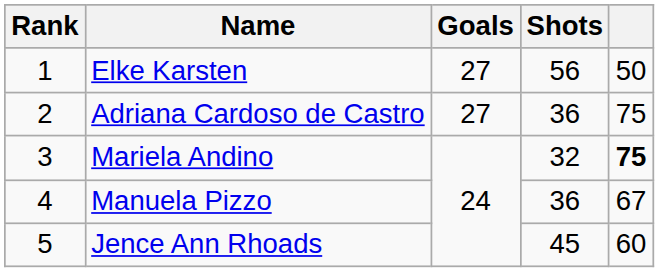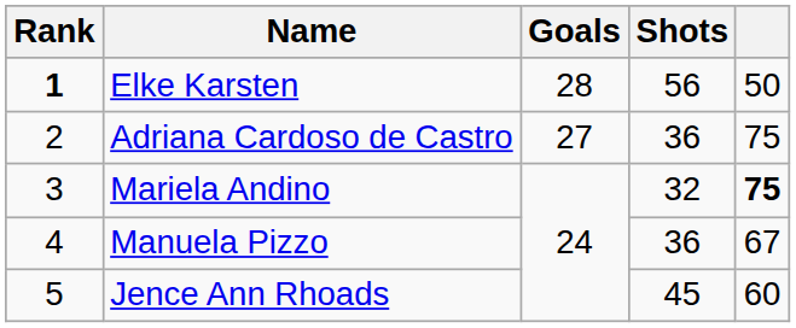Elke Karsten | Rank: normal -> bold
Elke Karsten | Goals: 27 -> 28
